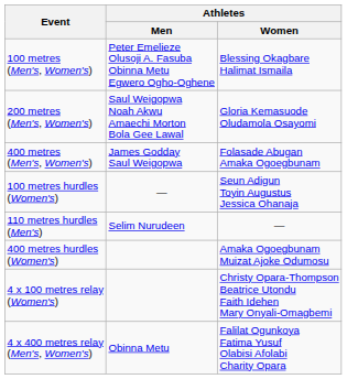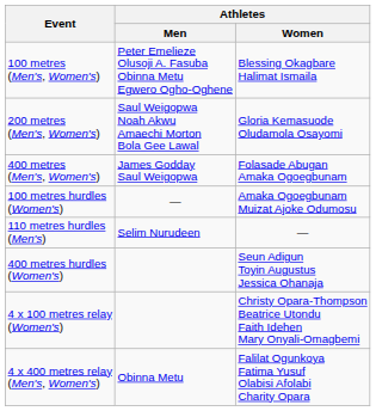100 metres hurdles (Women's) | Athletes / Women: Seun Adigun Toyin Augustus Jessica Ohanaja -> Amaka Ogoegbunam Muizat Ajoke Odumosu
400 metres hurdles (Women's) | Athletes / Women: Amaka Ogoegbunam Muizat Ajoke Odumosu -> Seun Adigun Toyin Augustus Jessica Ohanaja
